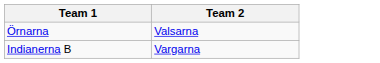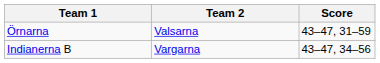+ column: Score | 43–47, 31–59 | 43–47, 34–56
